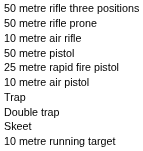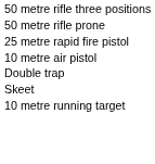- row: 10 metre air rifle
- row: 50 metre pistol
- row: Trap
